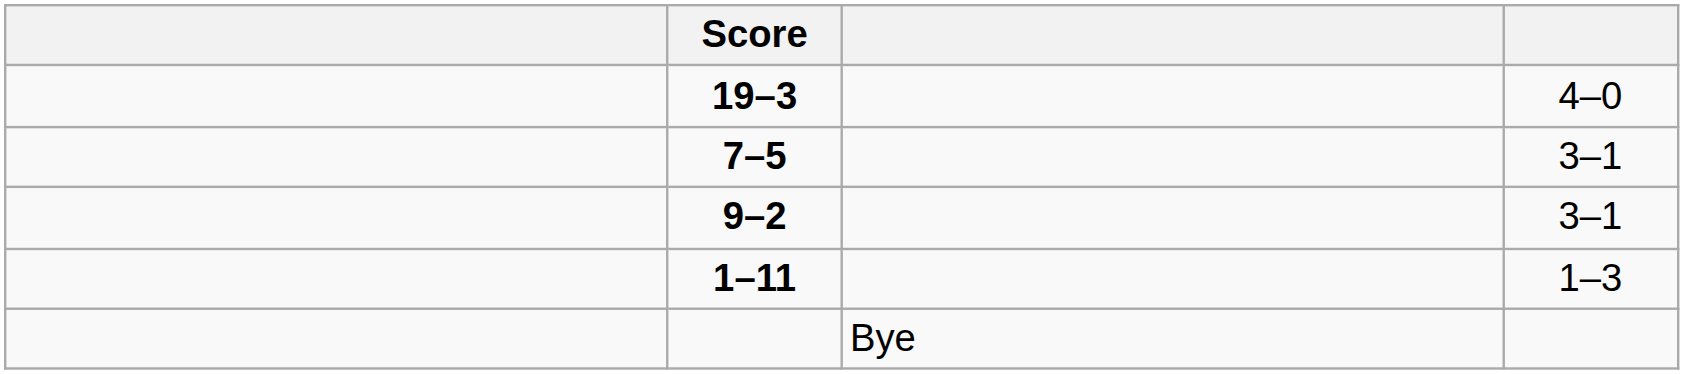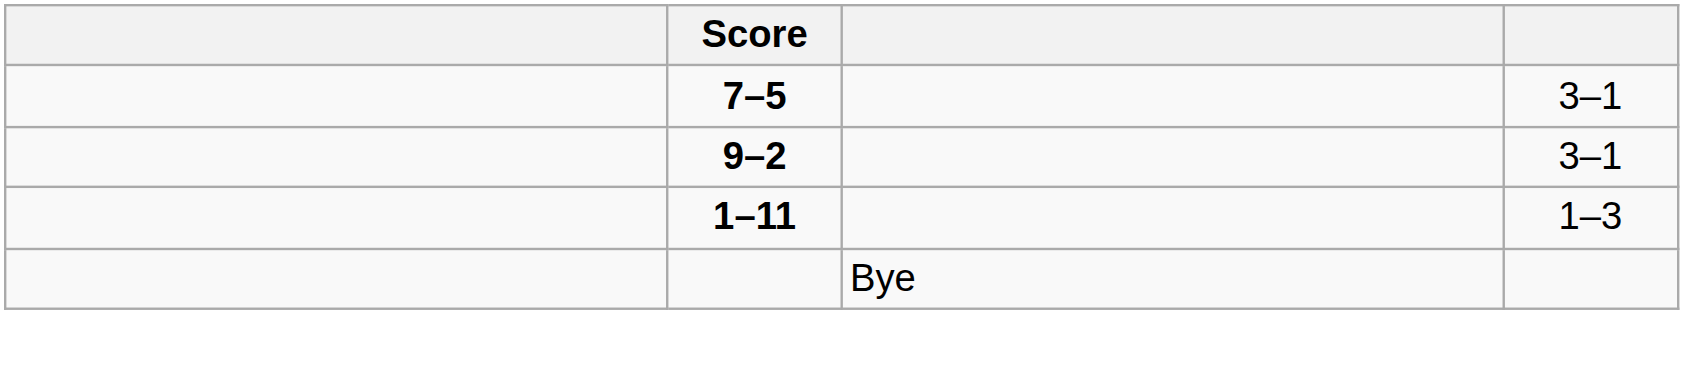- row: 19–3 | 4–0
